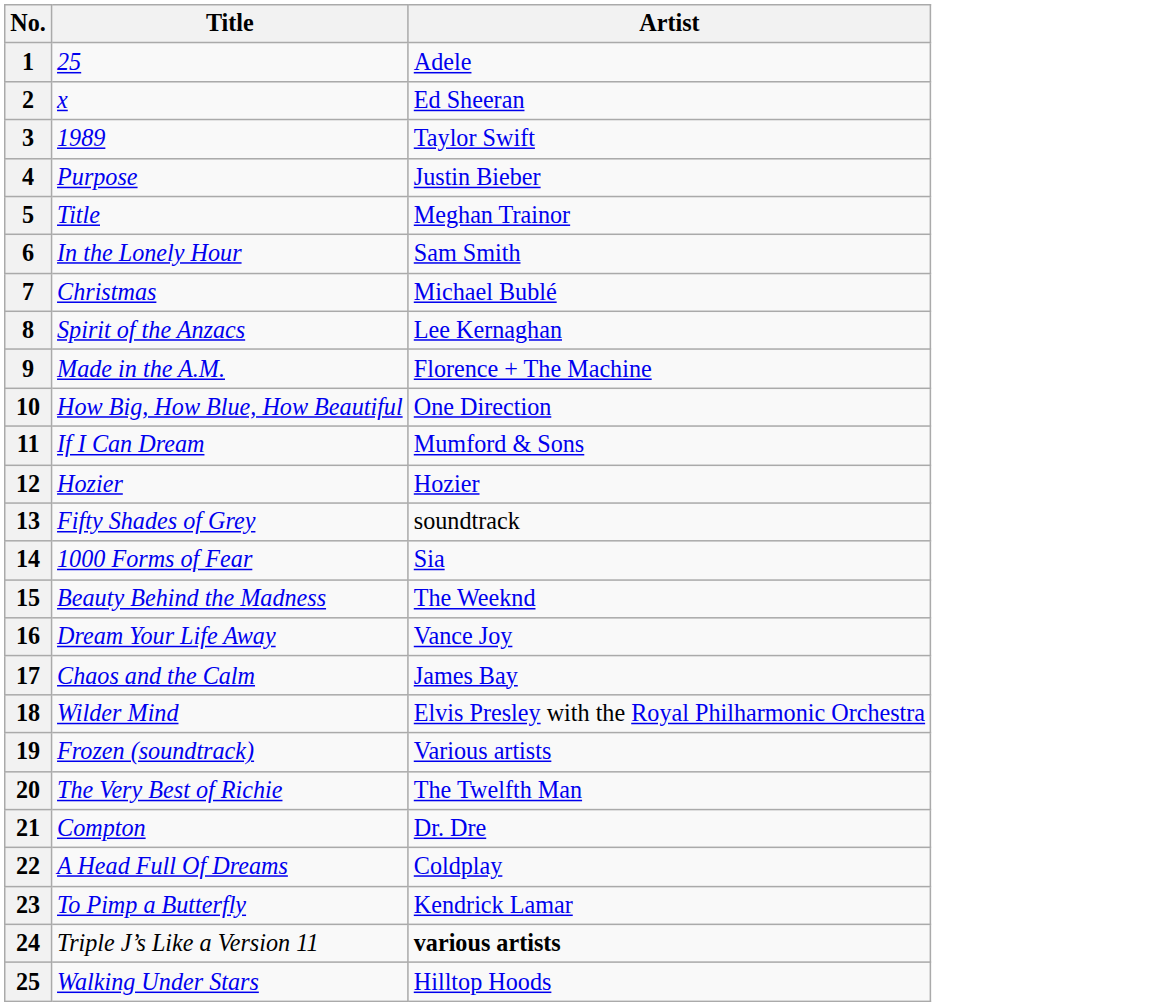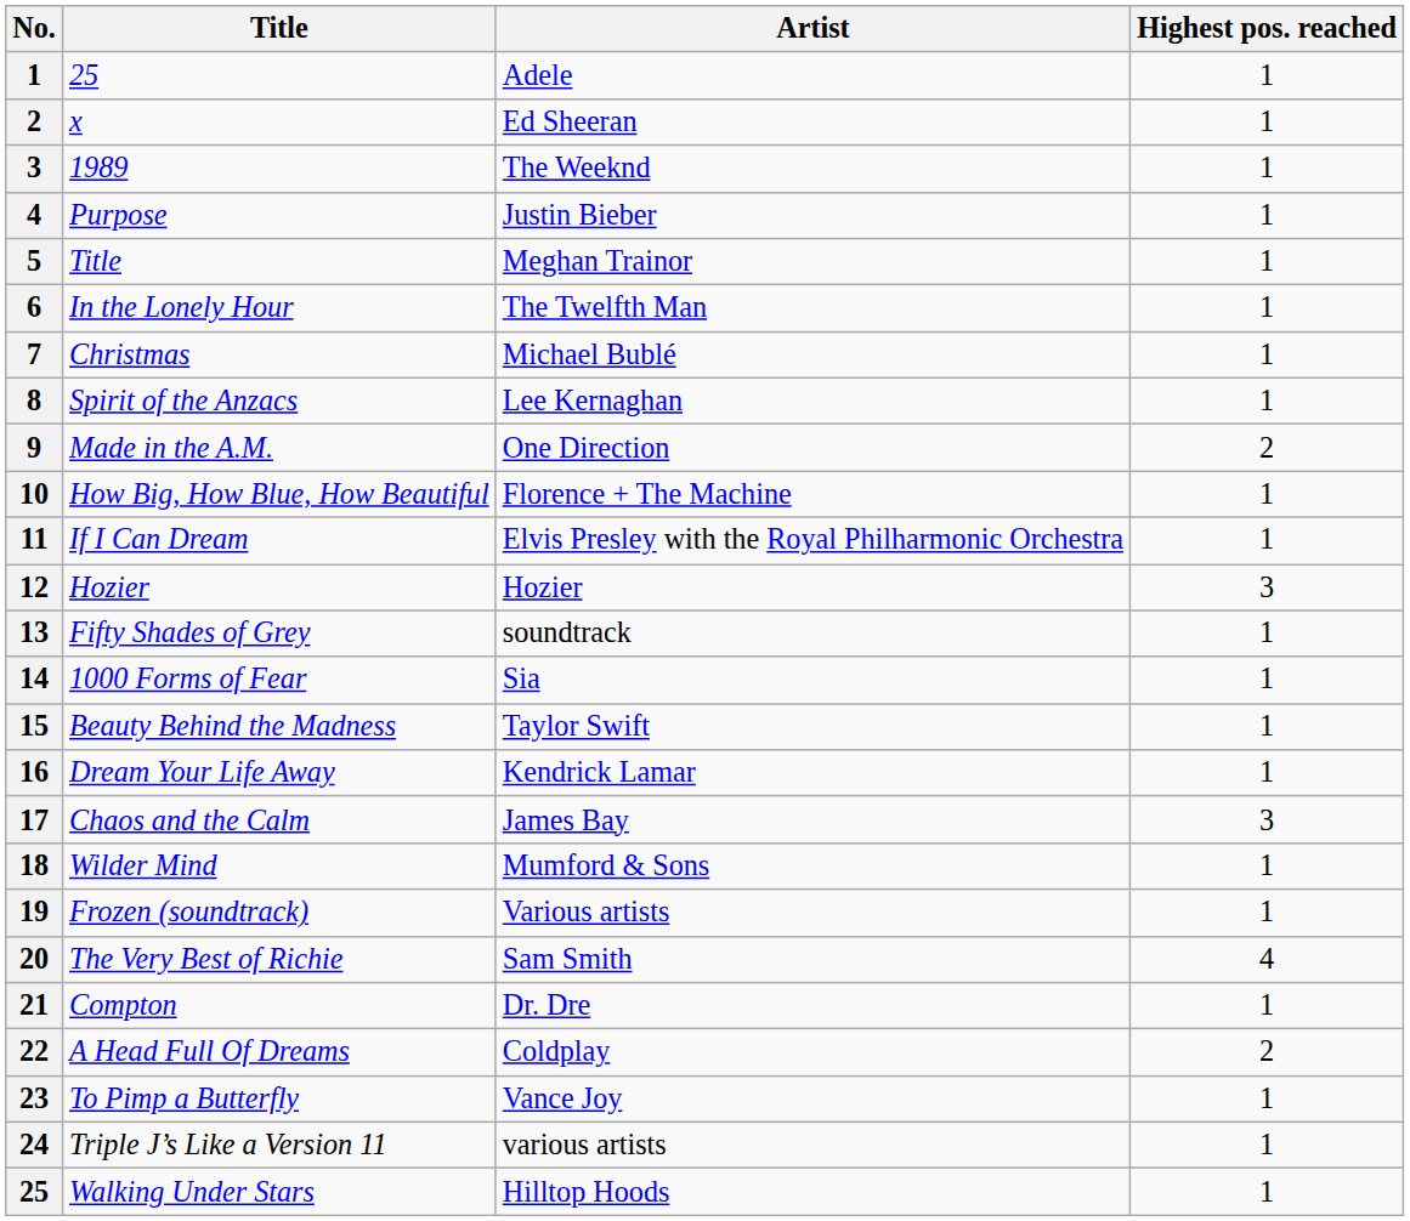+ column: Highest pos. reached | 1 | 1 | 1 | 1 | 1 | 1 | 1 | 1 | 2 | 1 | 1 | 3 | 1 | 1 | 1 | 1 | 3 | 1 | 1 | 4 | 1 | 2 | 1 | 1 | 1
1989 | Artist: Taylor Swift -> The Weeknd
In the Lonely Hour | Artist: Sam Smith -> The Twelfth Man
Made in the A.M. | Artist: Florence + The Machine -> One Direction
How Big, How Blue, How Beautiful | Artist: One Direction -> Florence + The Machine
If I Can Dream | Artist: Mumford & Sons -> Elvis Presley with the Royal Philharmonic Orchestra
Beauty Behind the Madness | Artist: The Weeknd -> Taylor Swift
Dream Your Life Away | Artist: Vance Joy -> Kendrick Lamar
Wilder Mind | Artist: Elvis Presley with the Royal Philharmonic Orchestra -> Mumford & Sons
The Very Best of Richie | Artist: The Twelfth Man -> Sam Smith
To Pimp a Butterfly | Artist: Kendrick Lamar -> Vance Joy
Triple J’s Like a Version 11 | Artist: bold -> normal
